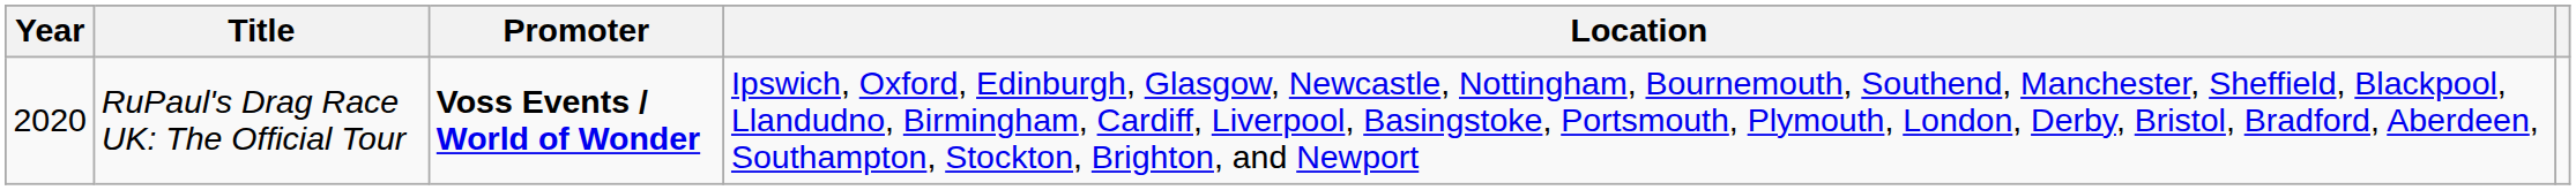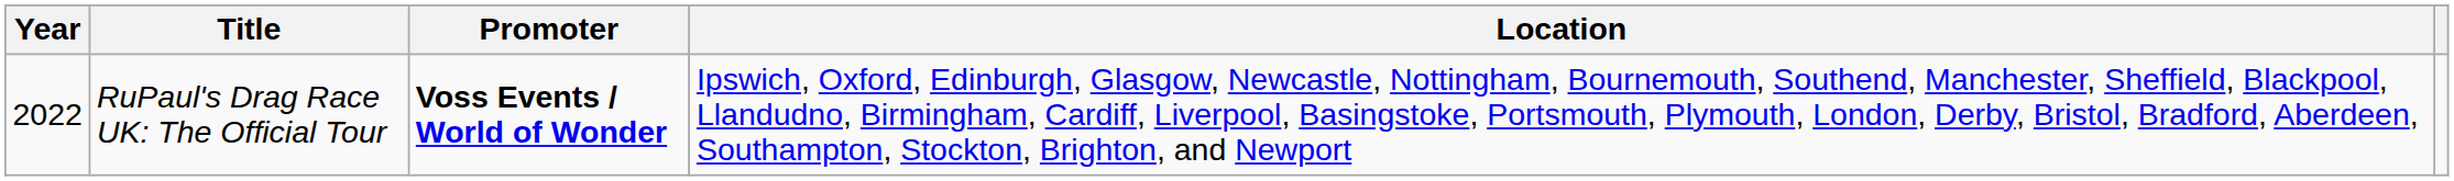RuPaul's Drag Race UK: The Official Tour | Year: 2020 -> 2022
